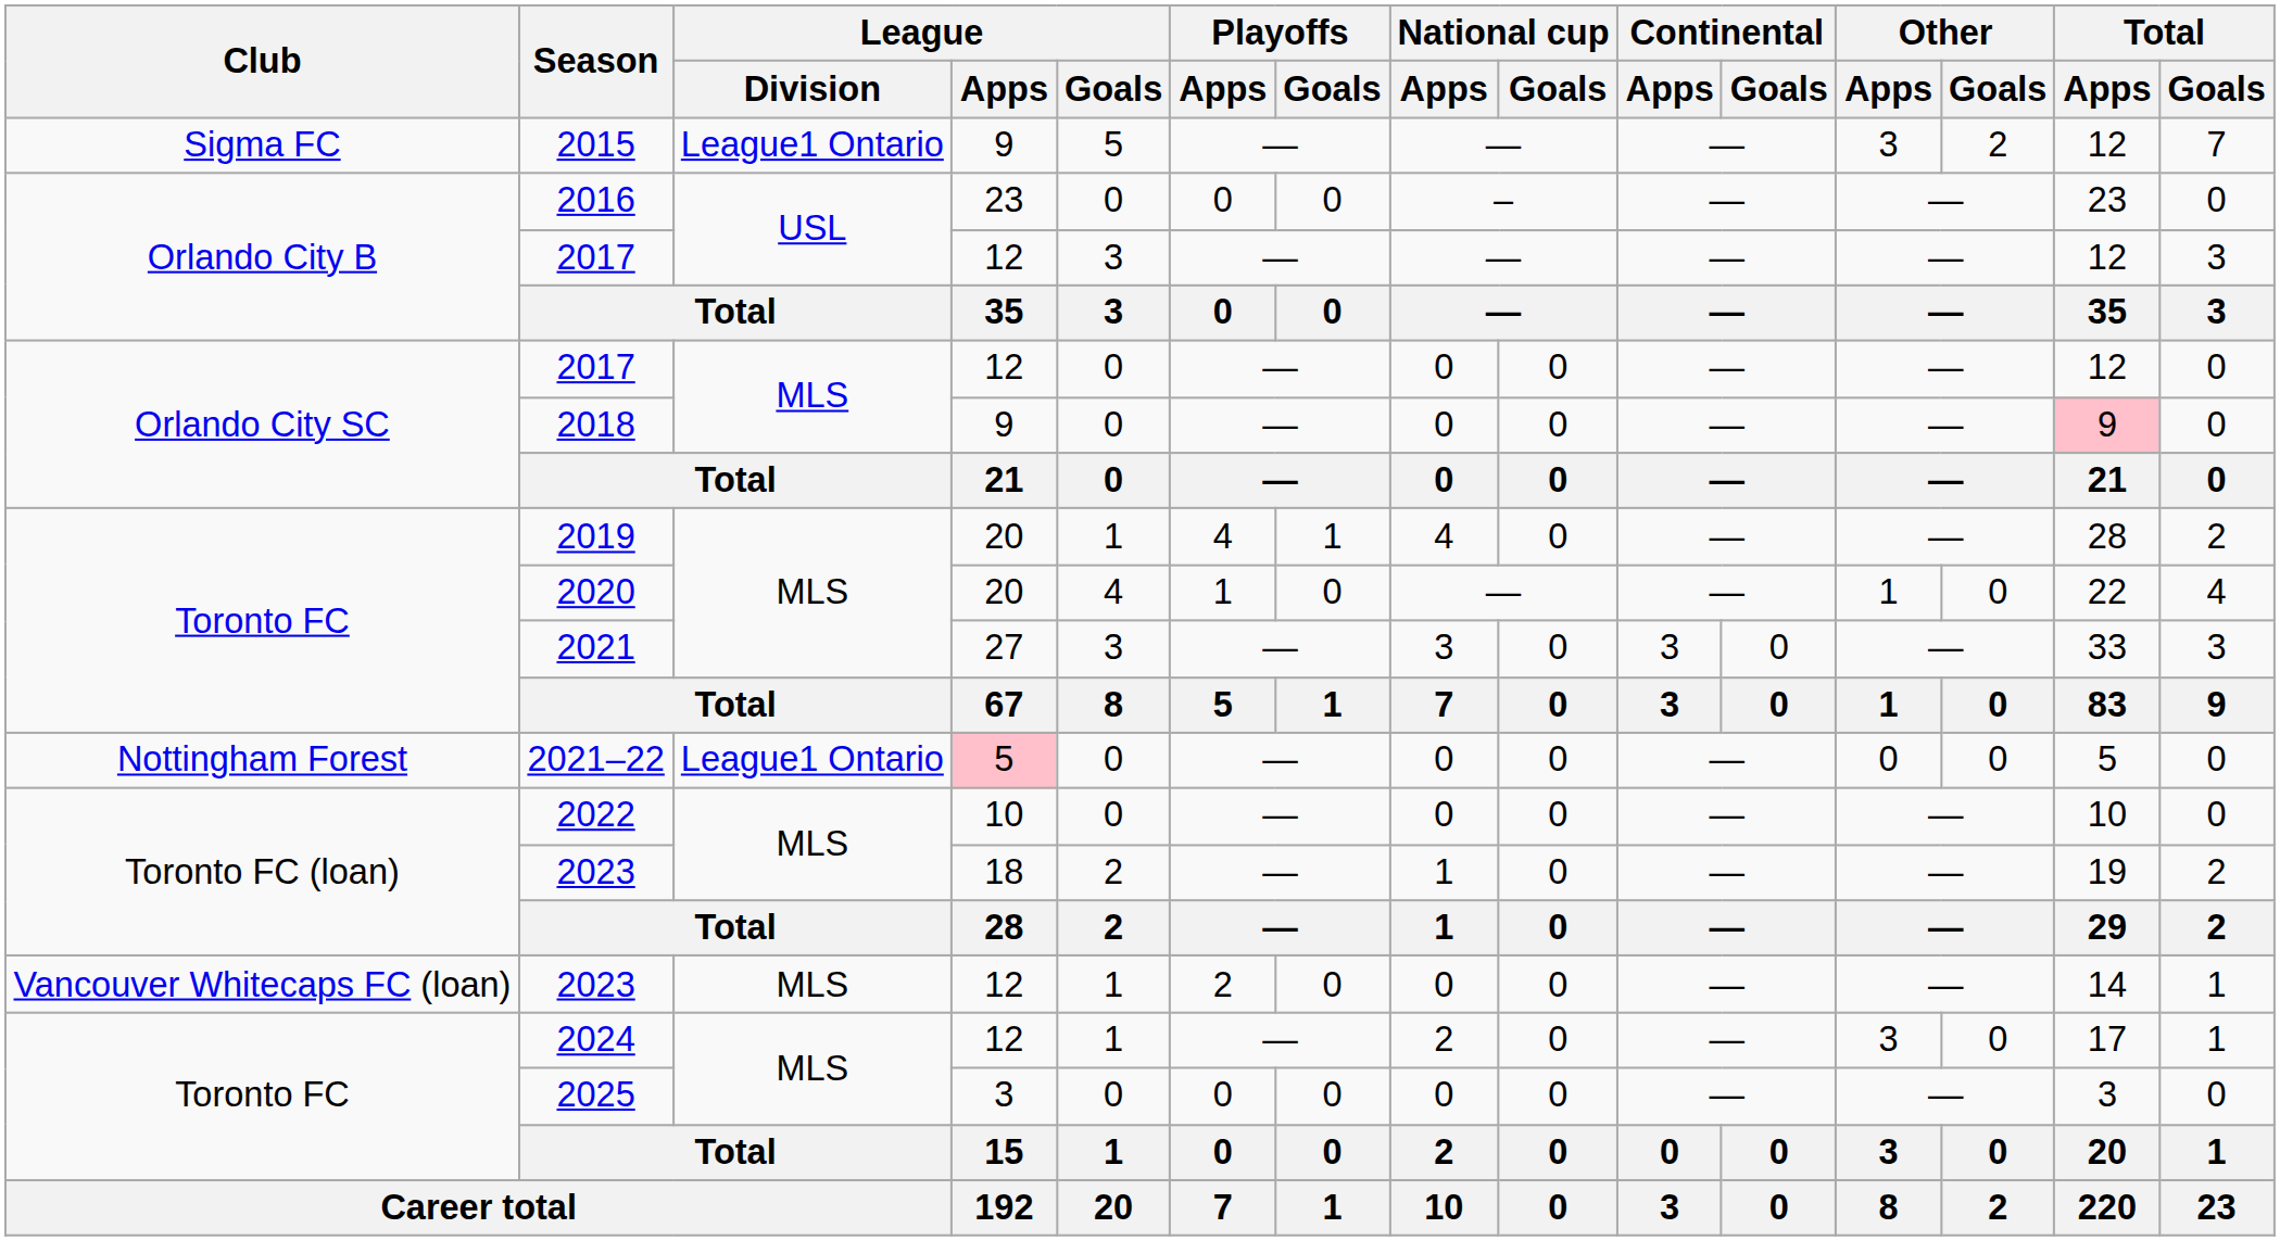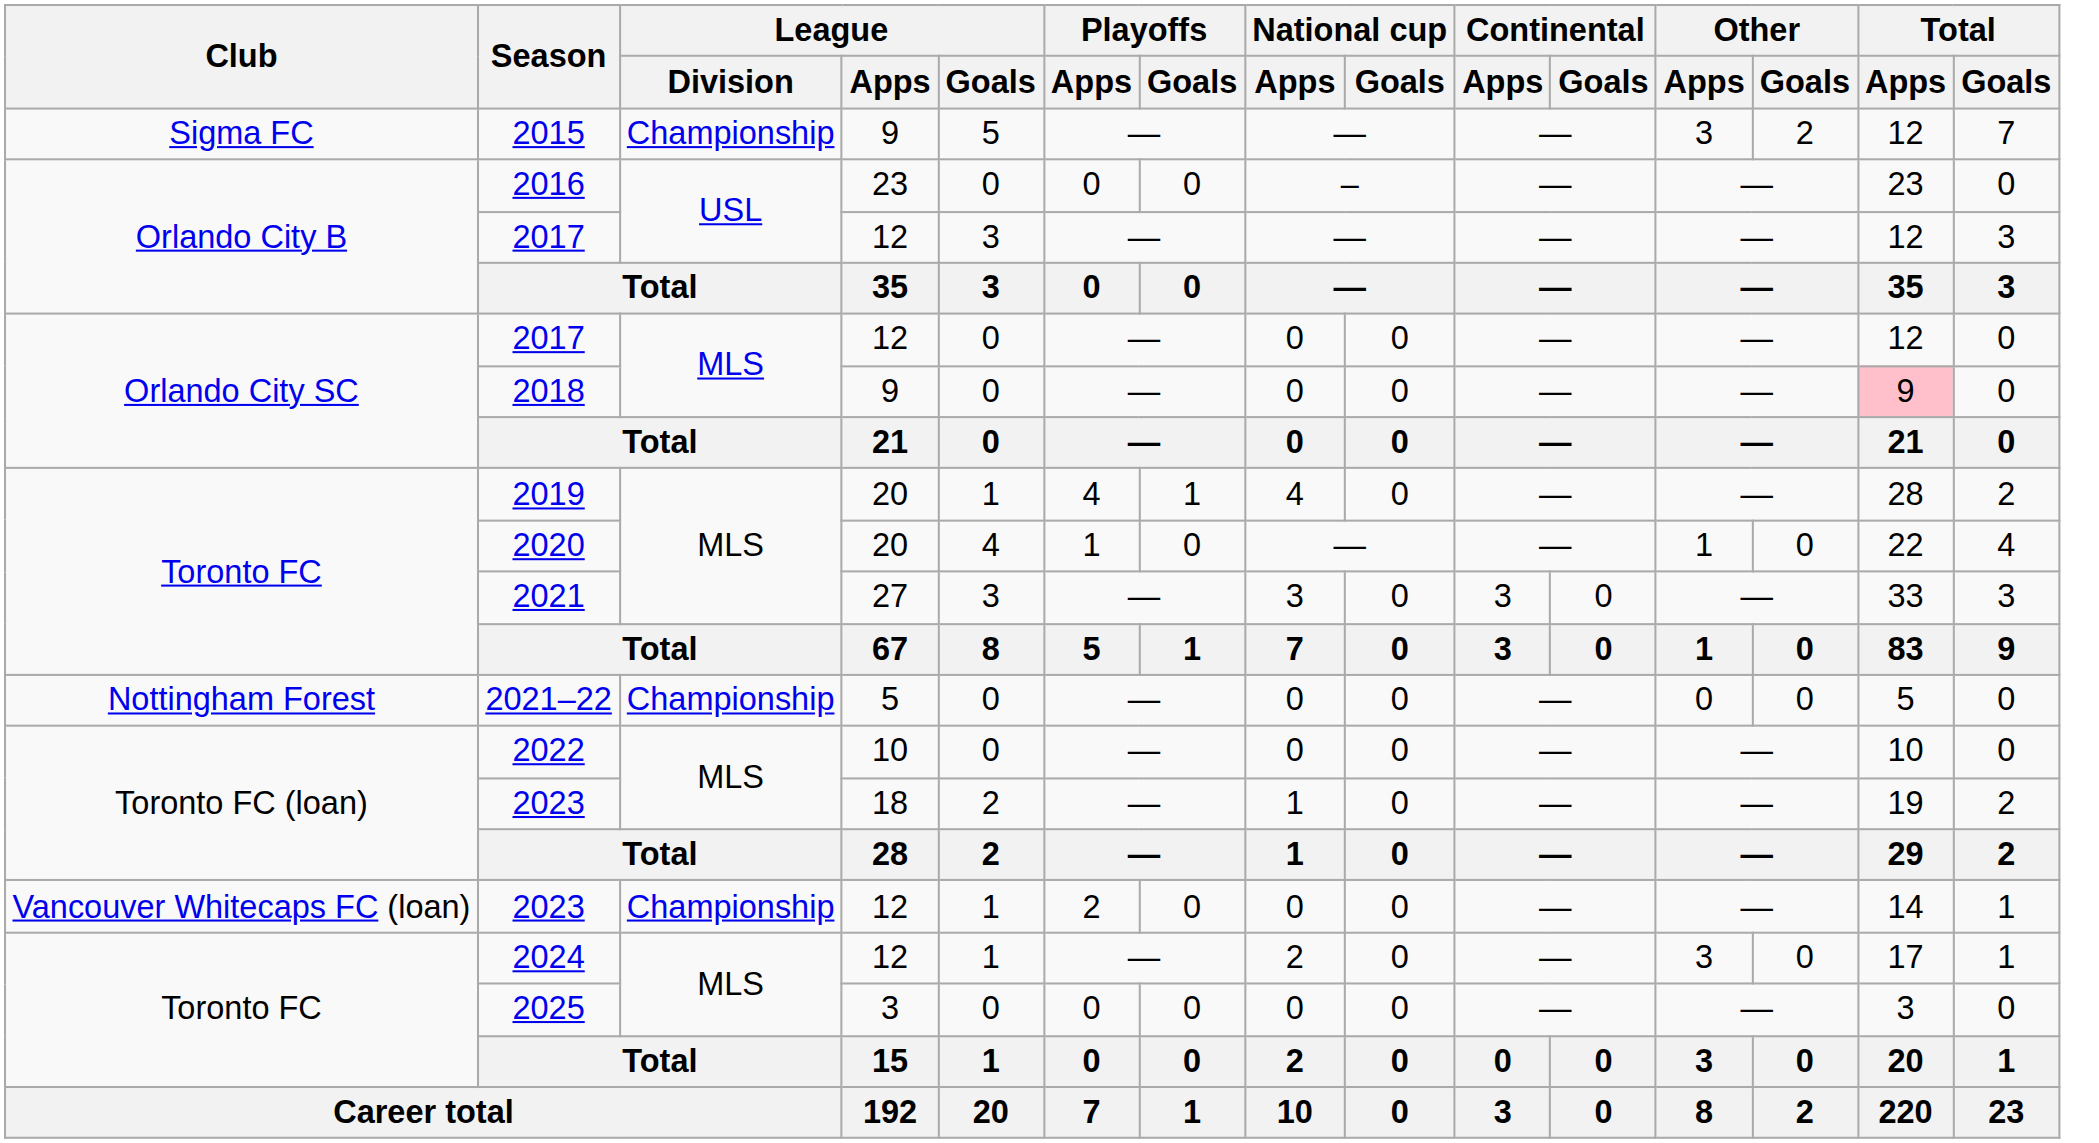2015 | League / Division: League1 Ontario -> Championship
2021–22 | League / Division: League1 Ontario -> Championship
2021–22 | League / Apps: pink background -> no background
Vancouver Whitecaps FC (loan) / 2023 | League / Division: MLS -> Championship
